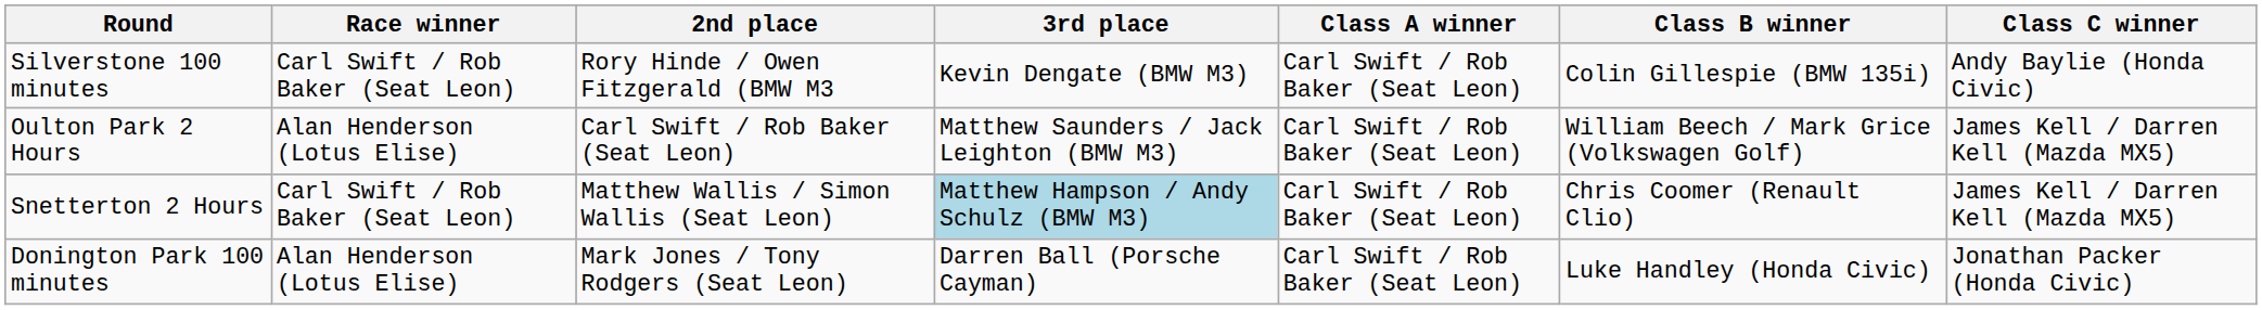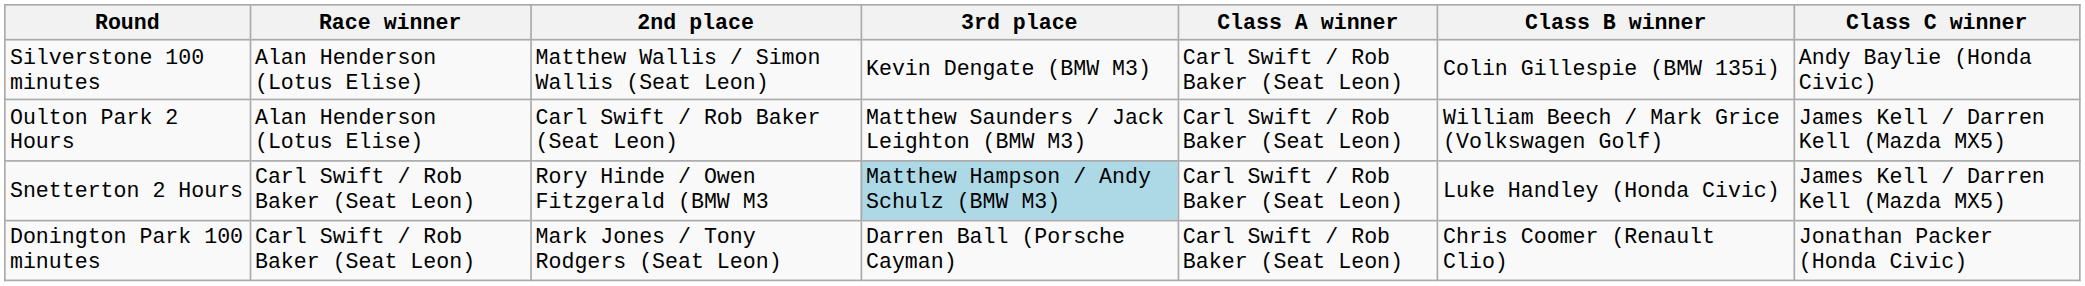Silverstone 100 minutes | Race winner: Carl Swift / Rob Baker (Seat Leon) -> Alan Henderson (Lotus Elise)
Silverstone 100 minutes | 2nd place: Rory Hinde / Owen Fitzgerald (BMW M3 -> Matthew Wallis / Simon Wallis (Seat Leon)
Snetterton 2 Hours | 2nd place: Matthew Wallis / Simon Wallis (Seat Leon) -> Rory Hinde / Owen Fitzgerald (BMW M3
Snetterton 2 Hours | Class B winner: Chris Coomer (Renault Clio) -> Luke Handley (Honda Civic)
Donington Park 100 minutes | Race winner: Alan Henderson (Lotus Elise) -> Carl Swift / Rob Baker (Seat Leon)
Donington Park 100 minutes | Class B winner: Luke Handley (Honda Civic) -> Chris Coomer (Renault Clio)
